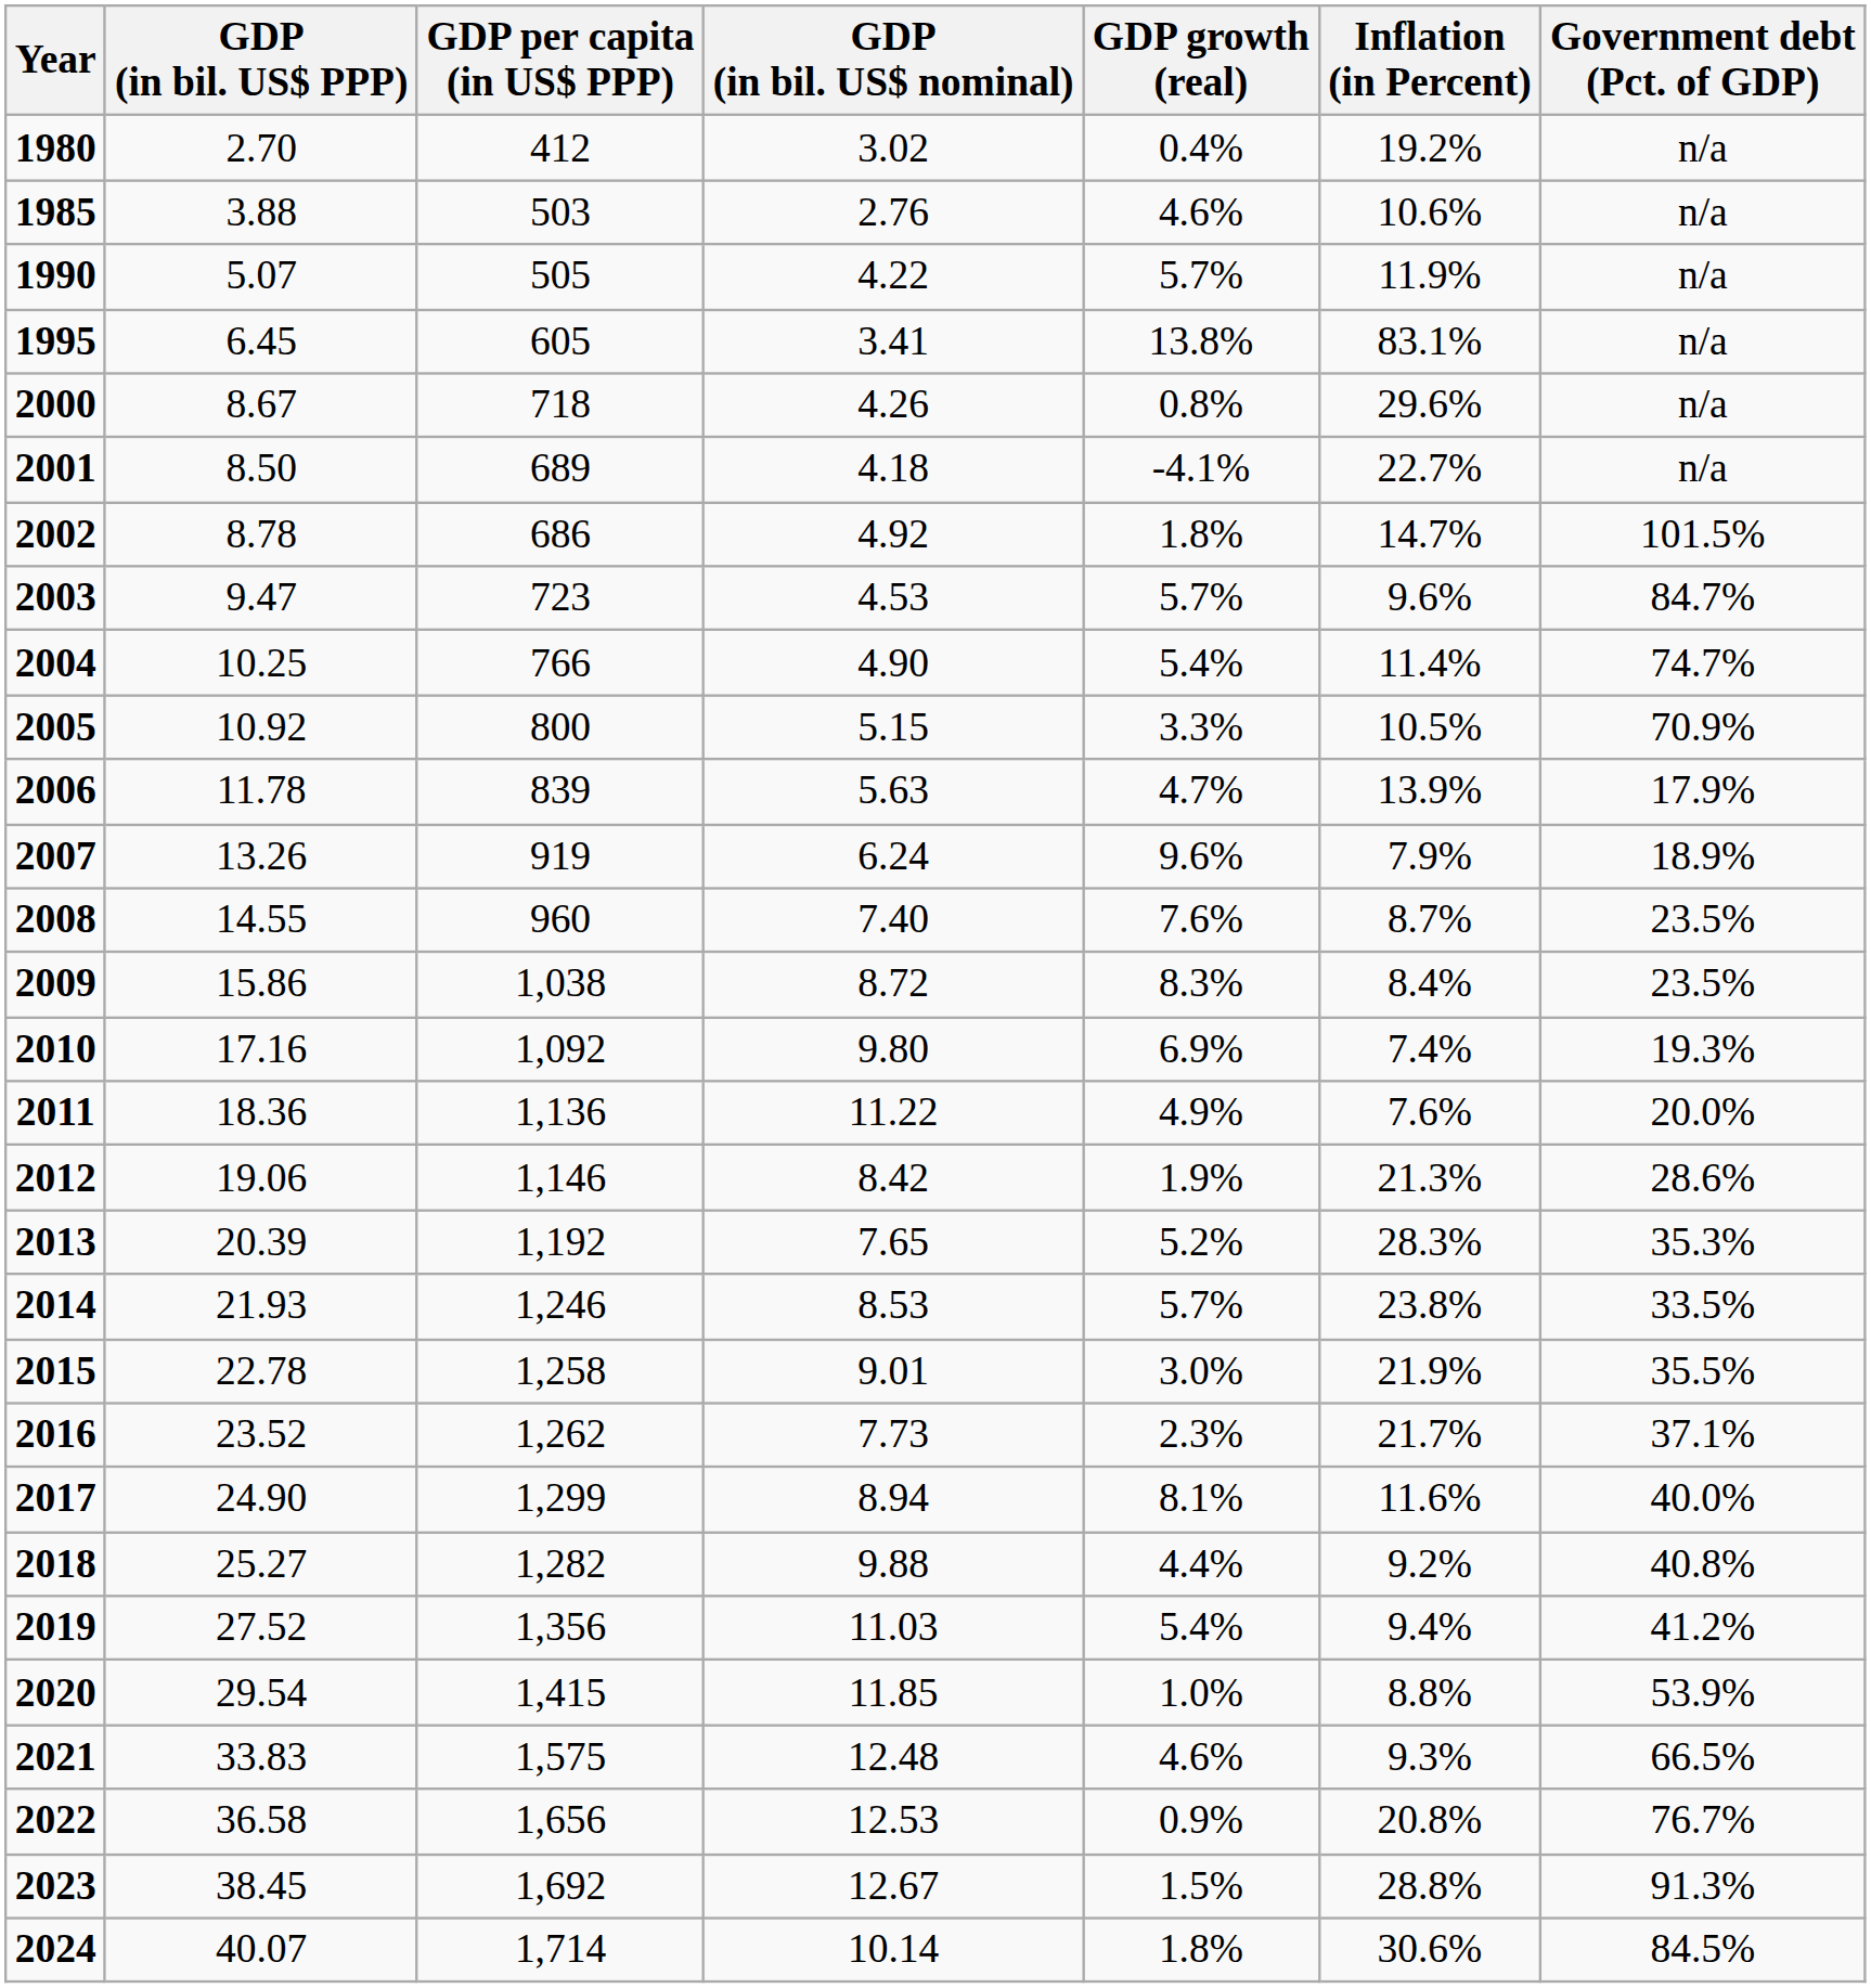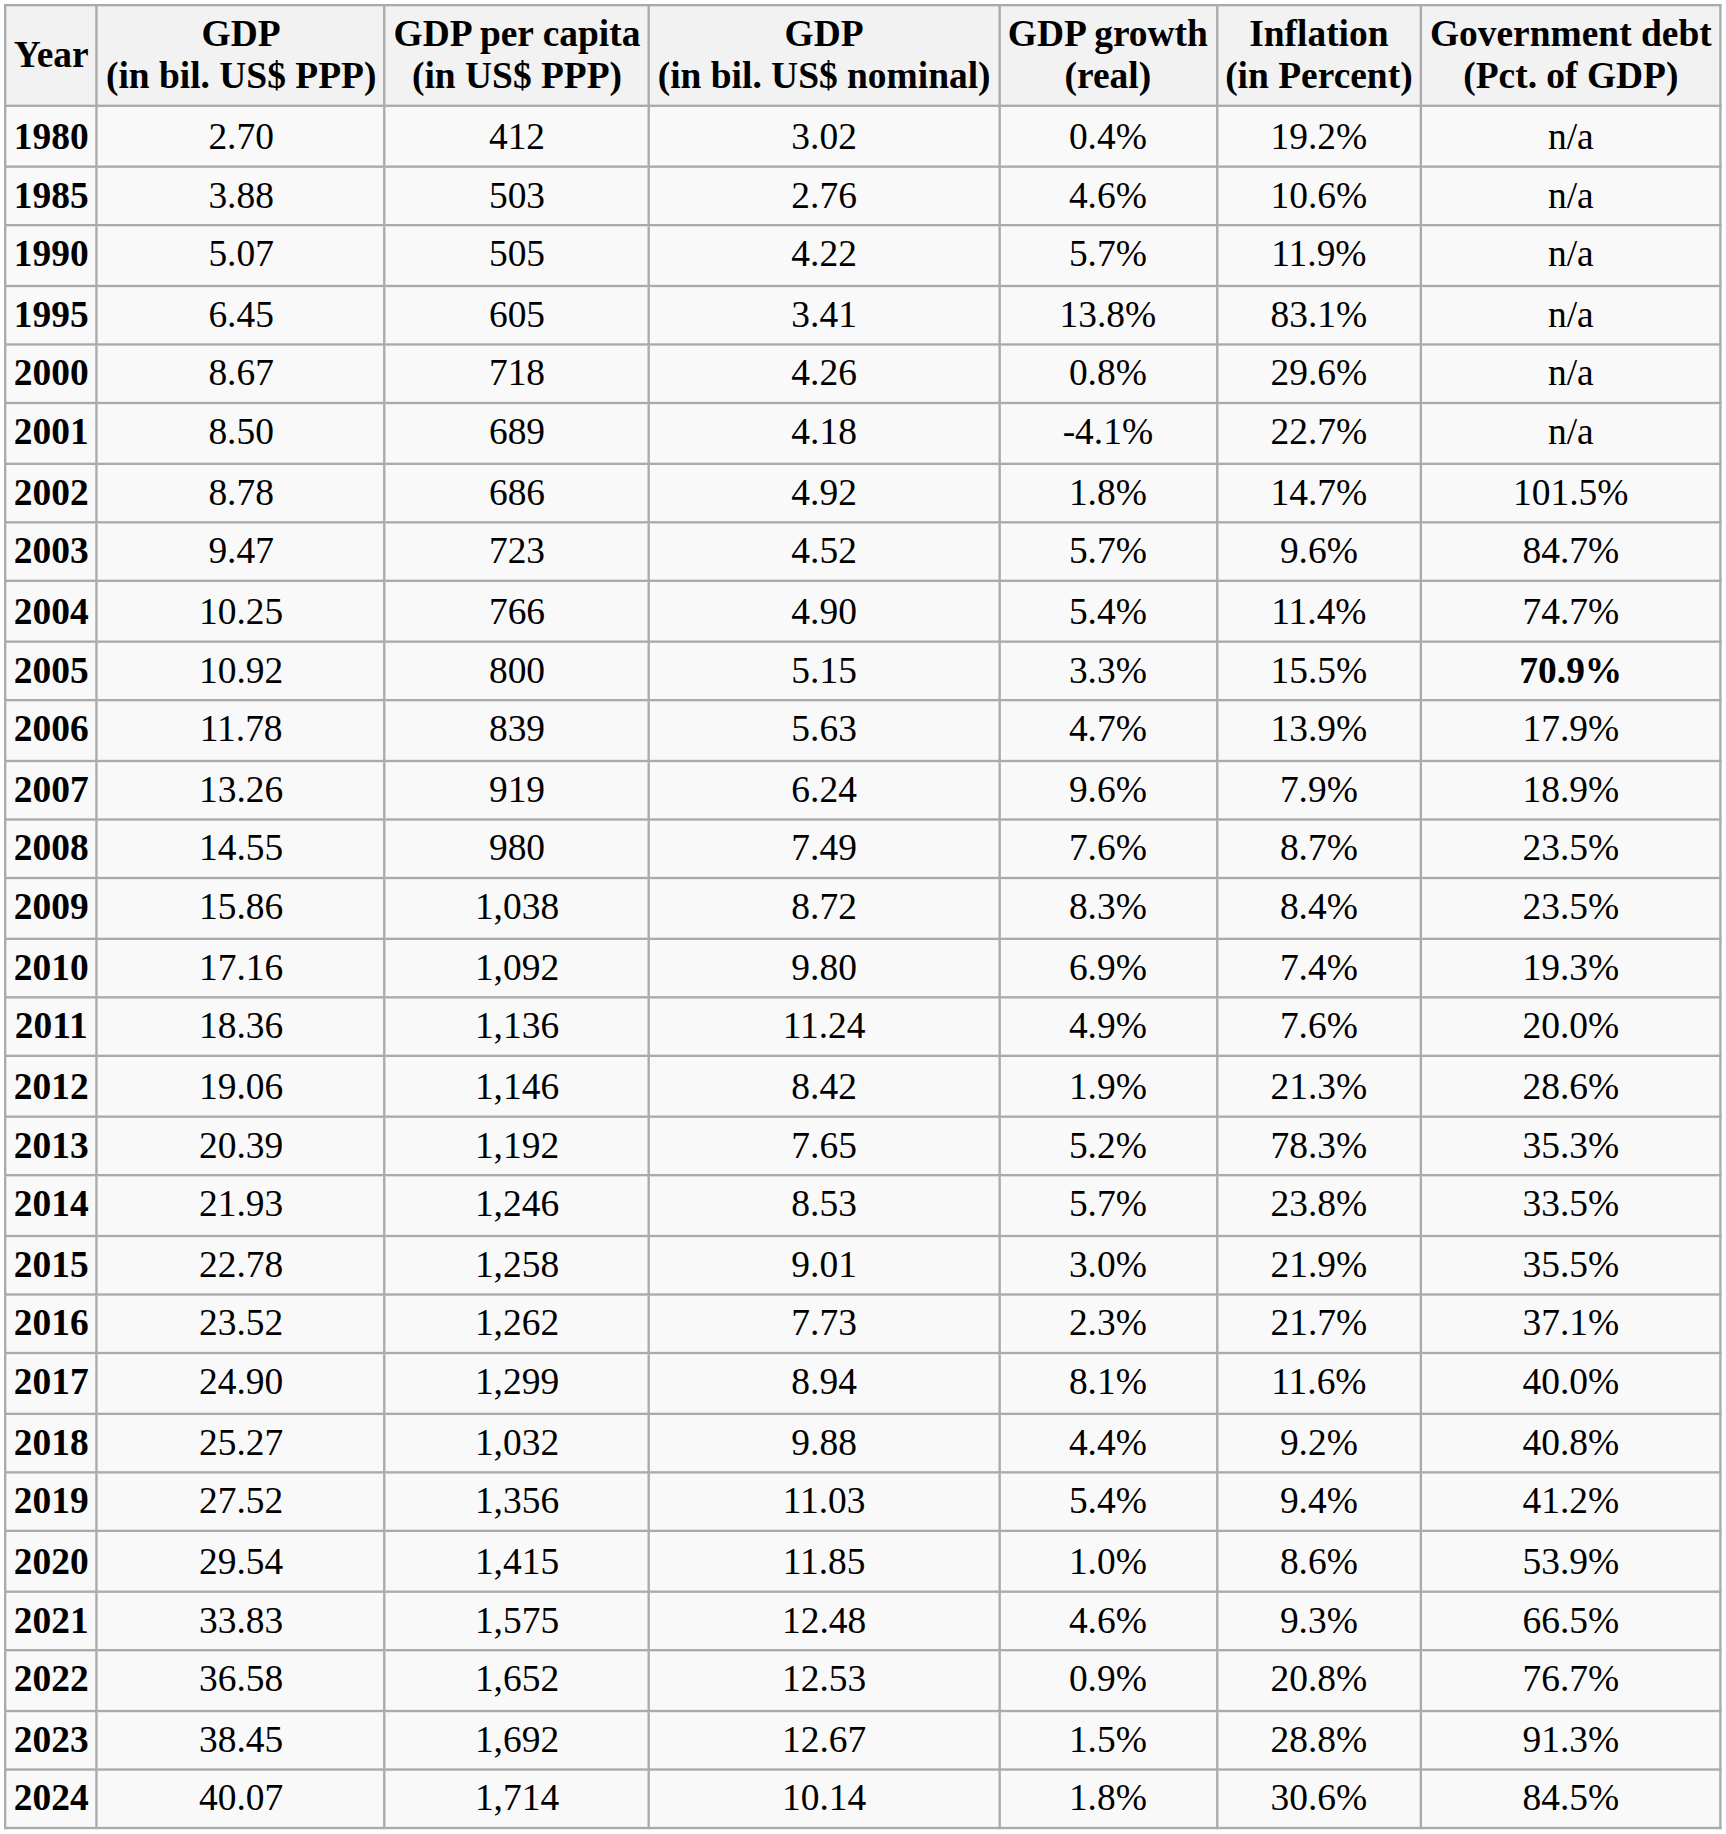2003 | GDP (in bil. US$ nominal): 4.53 -> 4.52
2005 | Inflation (in Percent): 10.5% -> 15.5%
2005 | Government debt (Pct. of GDP): normal -> bold
2008 | GDP per capita (in US$ PPP): 960 -> 980
2008 | GDP (in bil. US$ nominal): 7.40 -> 7.49
2011 | GDP (in bil. US$ nominal): 11.22 -> 11.24
2013 | Inflation (in Percent): 28.3% -> 78.3%
2018 | GDP per capita (in US$ PPP): 1,282 -> 1,032
2020 | Inflation (in Percent): 8.8% -> 8.6%
2022 | GDP per capita (in US$ PPP): 1,656 -> 1,652
